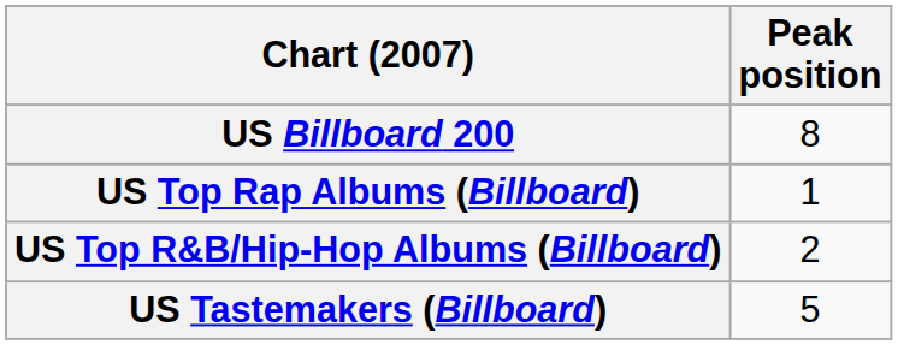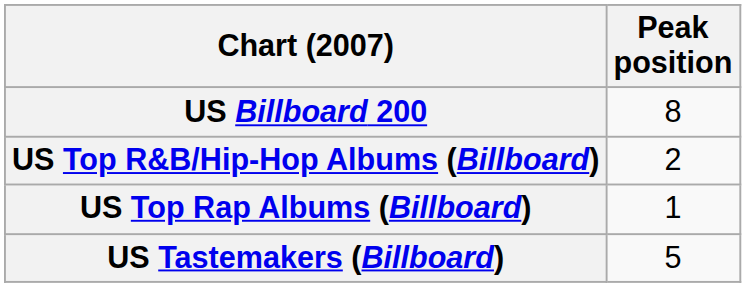rows swapped: US Top R&B/Hip-Hop Albums (Billboard) <-> US Top Rap Albums (Billboard)
